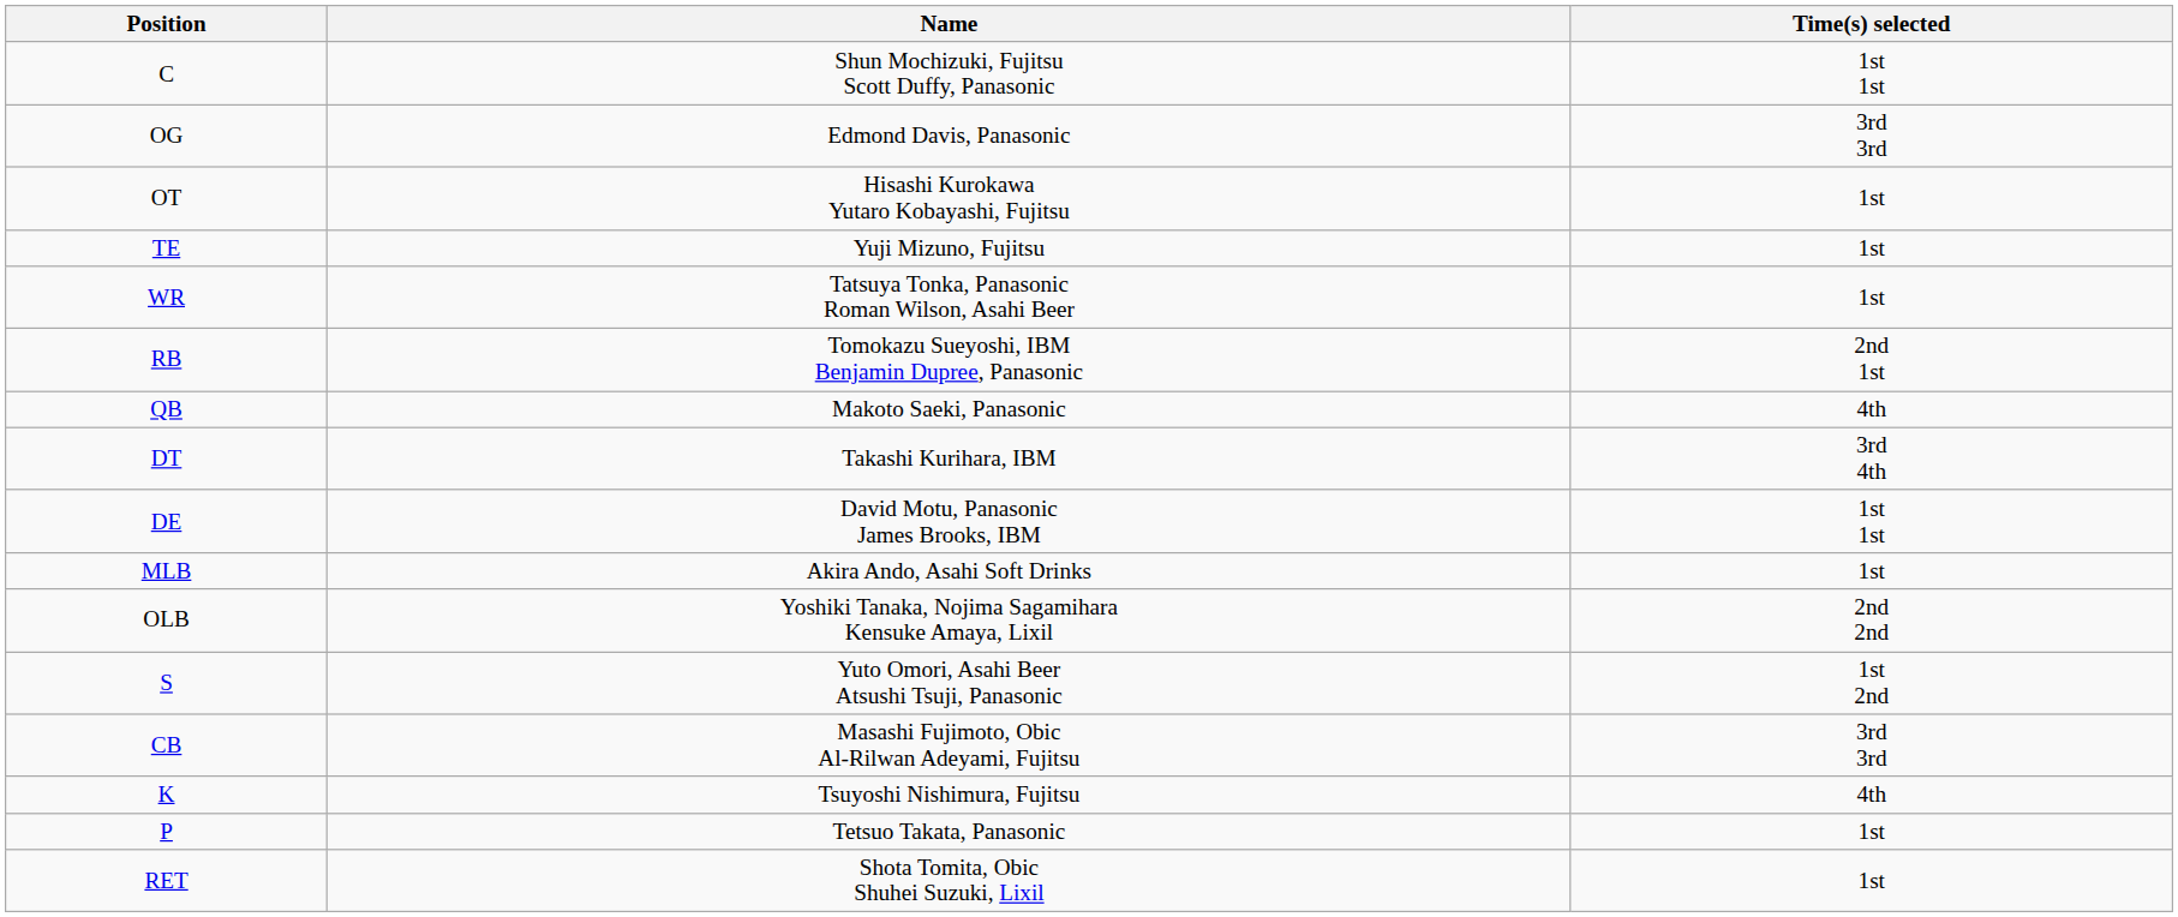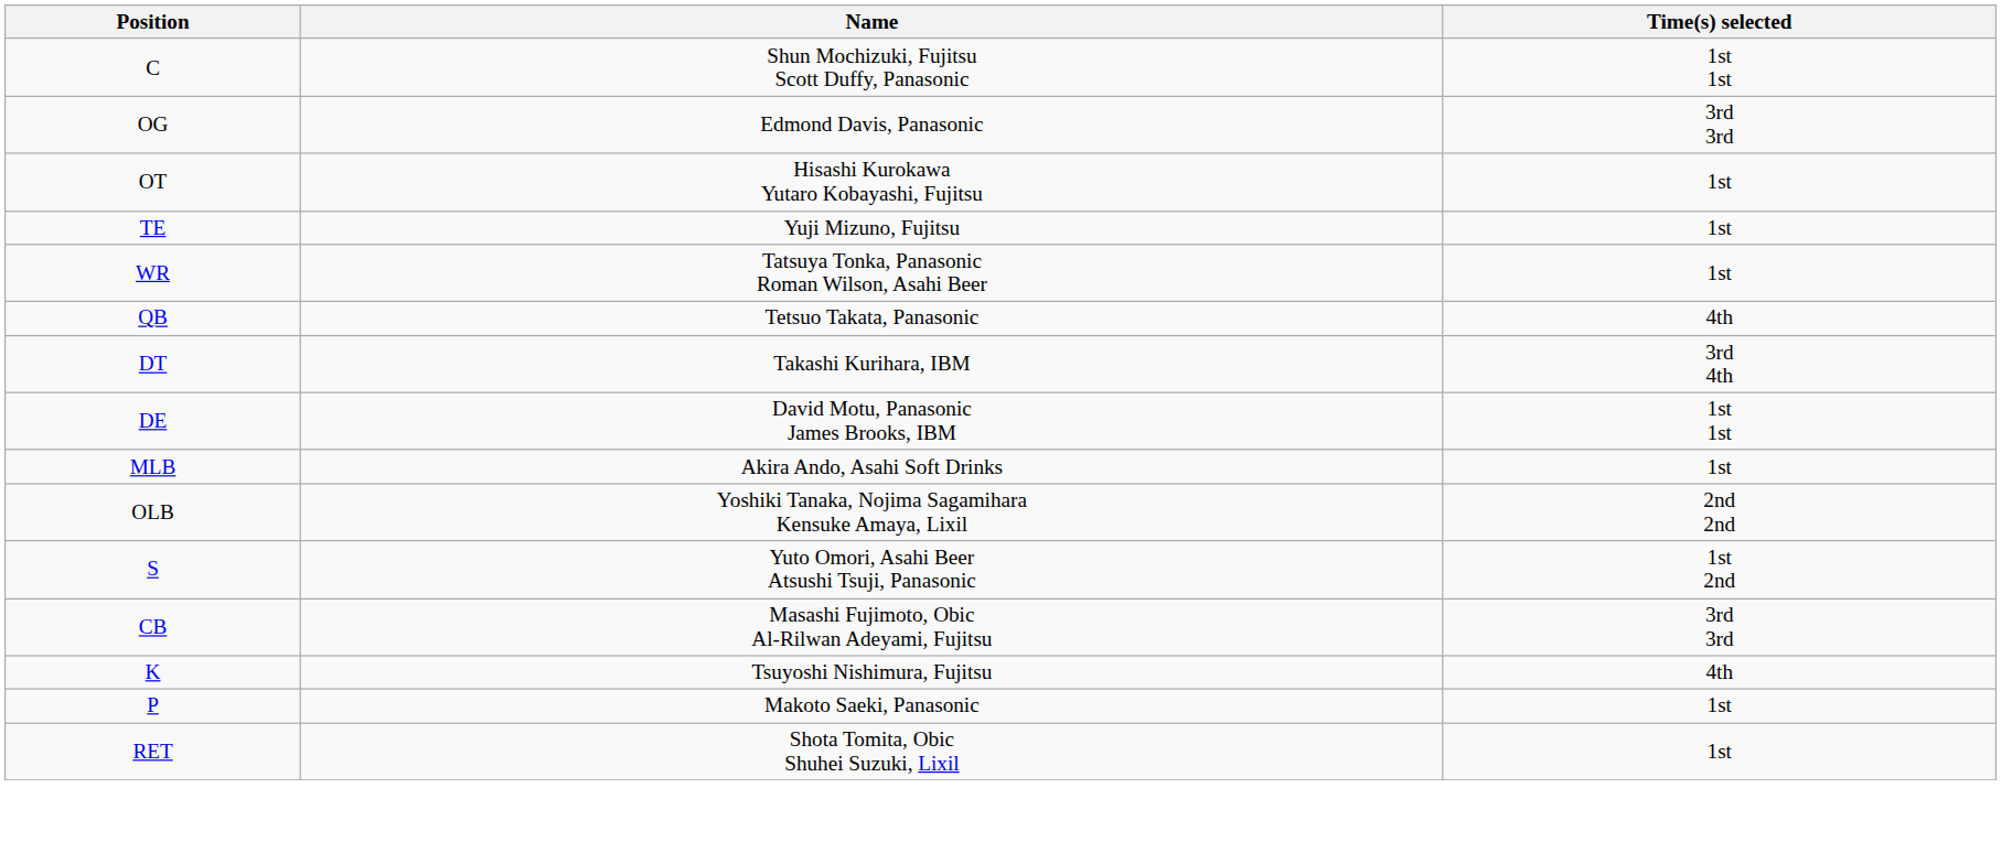- row: RB | Tomokazu Sueyoshi, IBM Benjamin Dupree, Panasonic | 2nd 1st
QB | Name: Makoto Saeki, Panasonic -> Tetsuo Takata, Panasonic
P | Name: Tetsuo Takata, Panasonic -> Makoto Saeki, Panasonic
